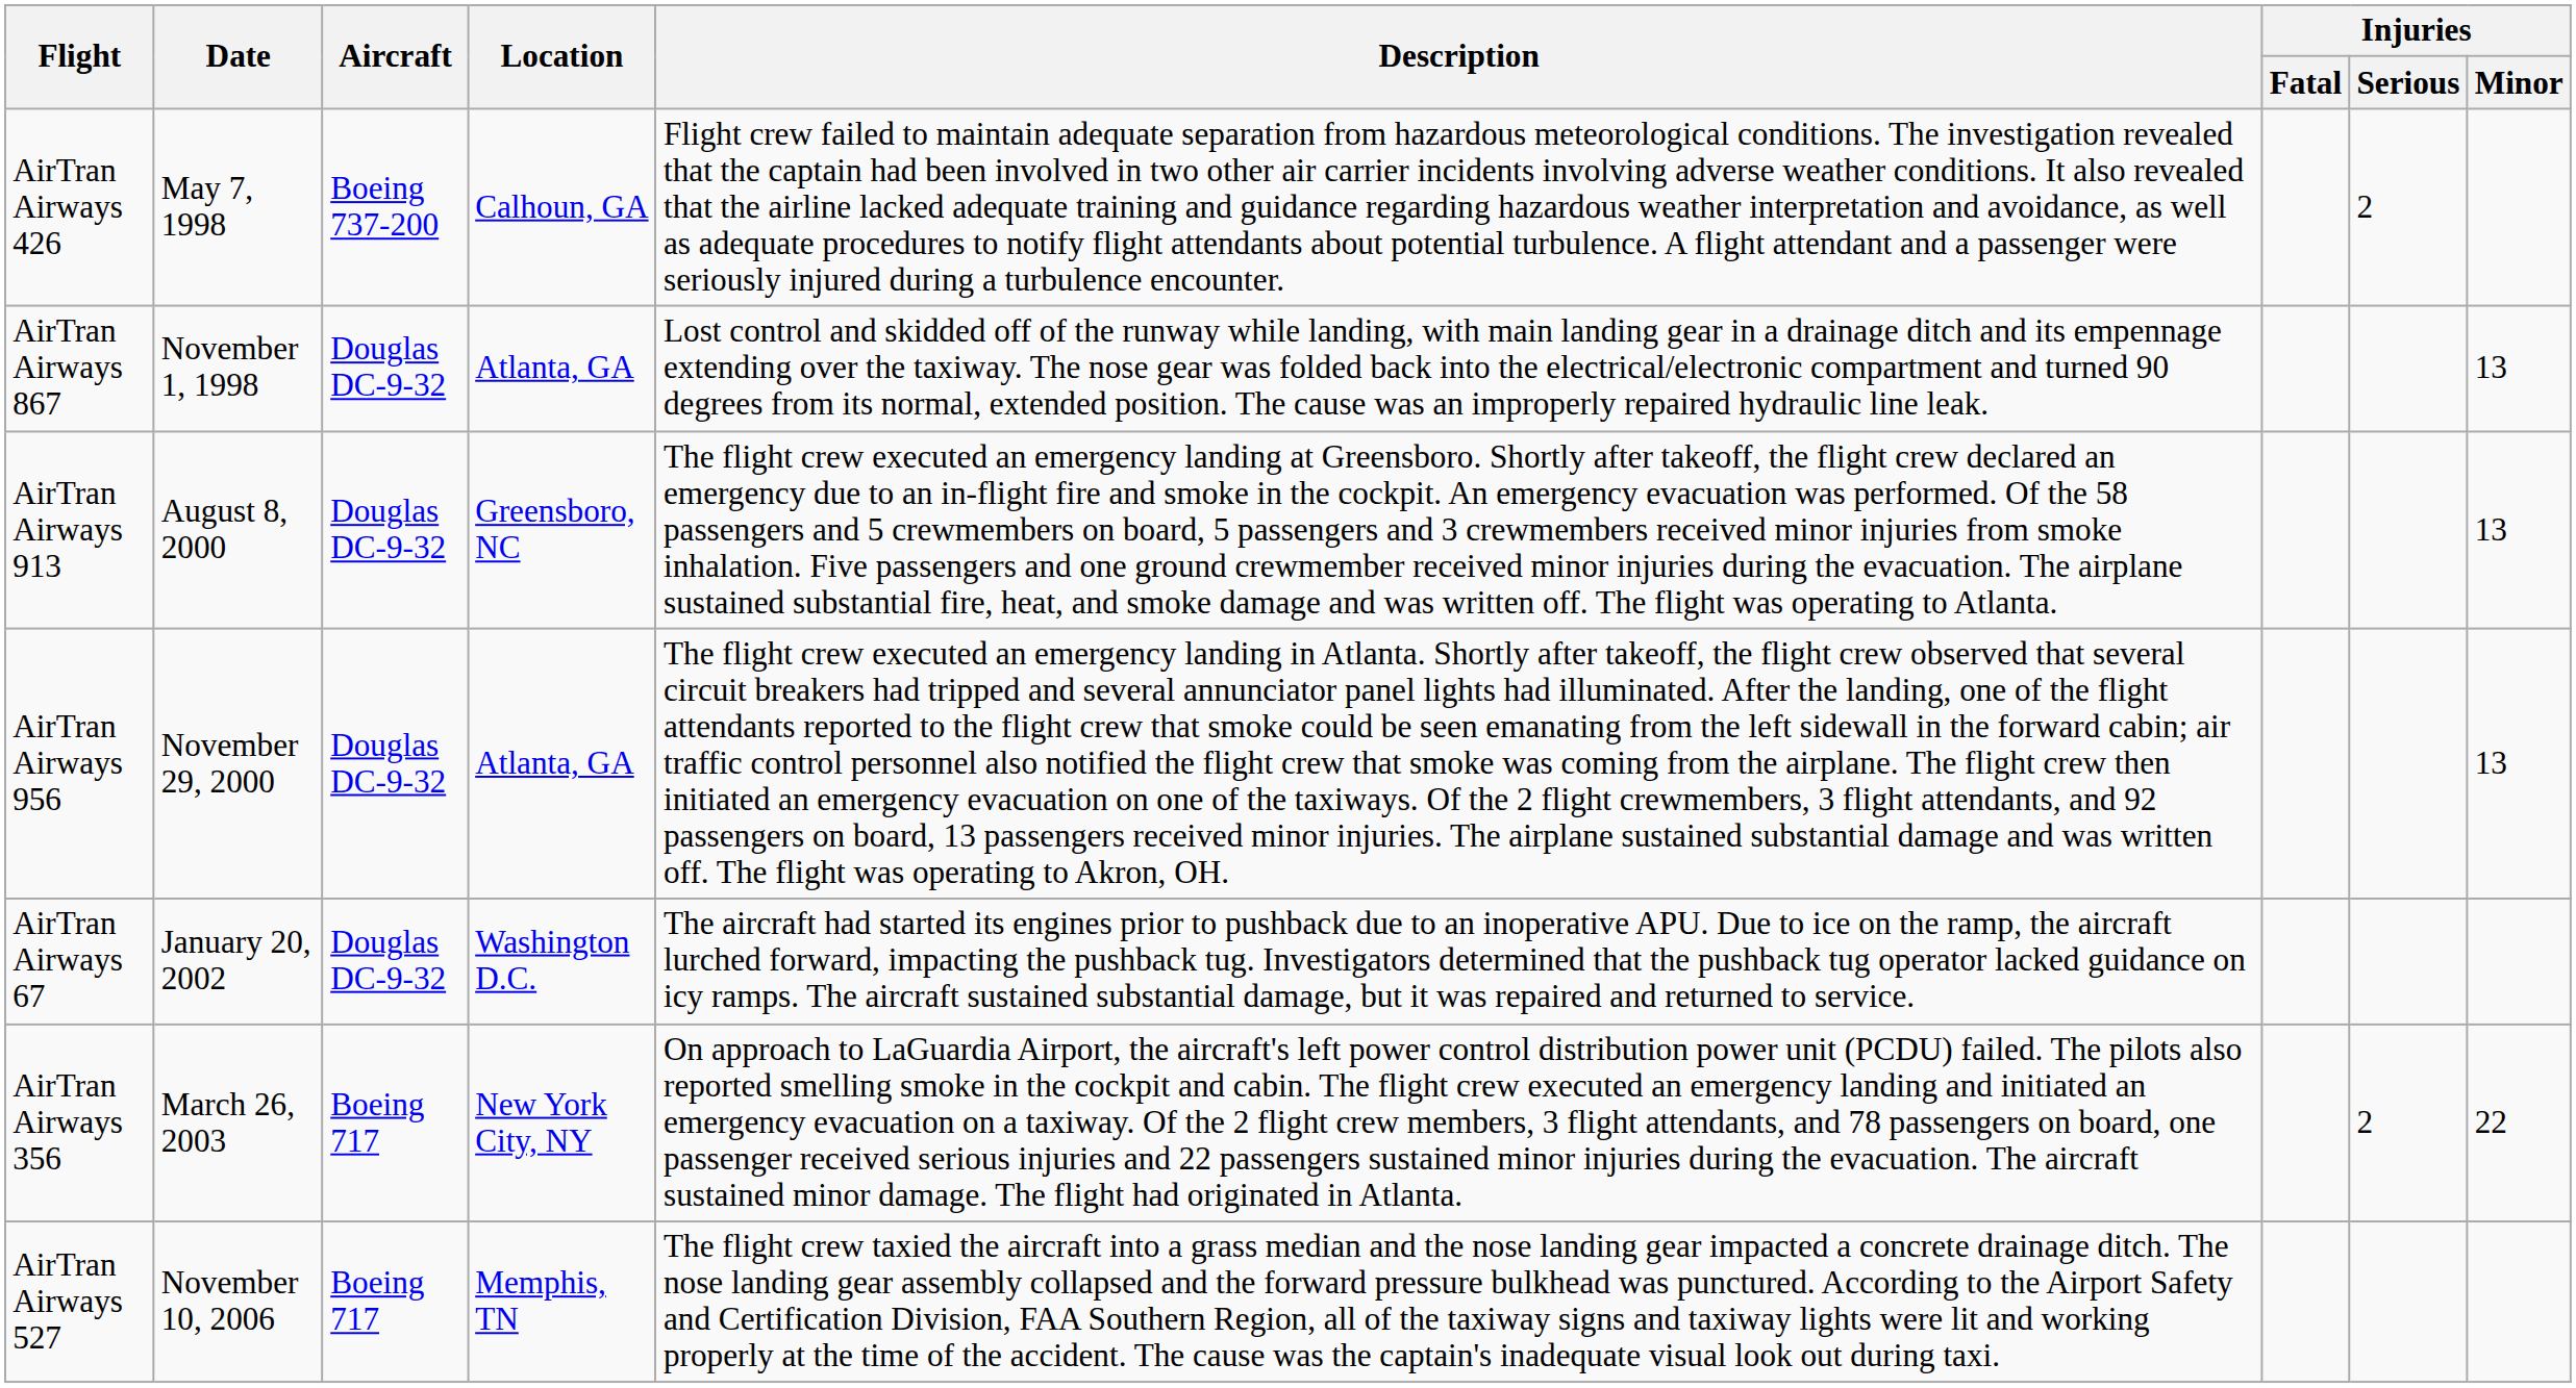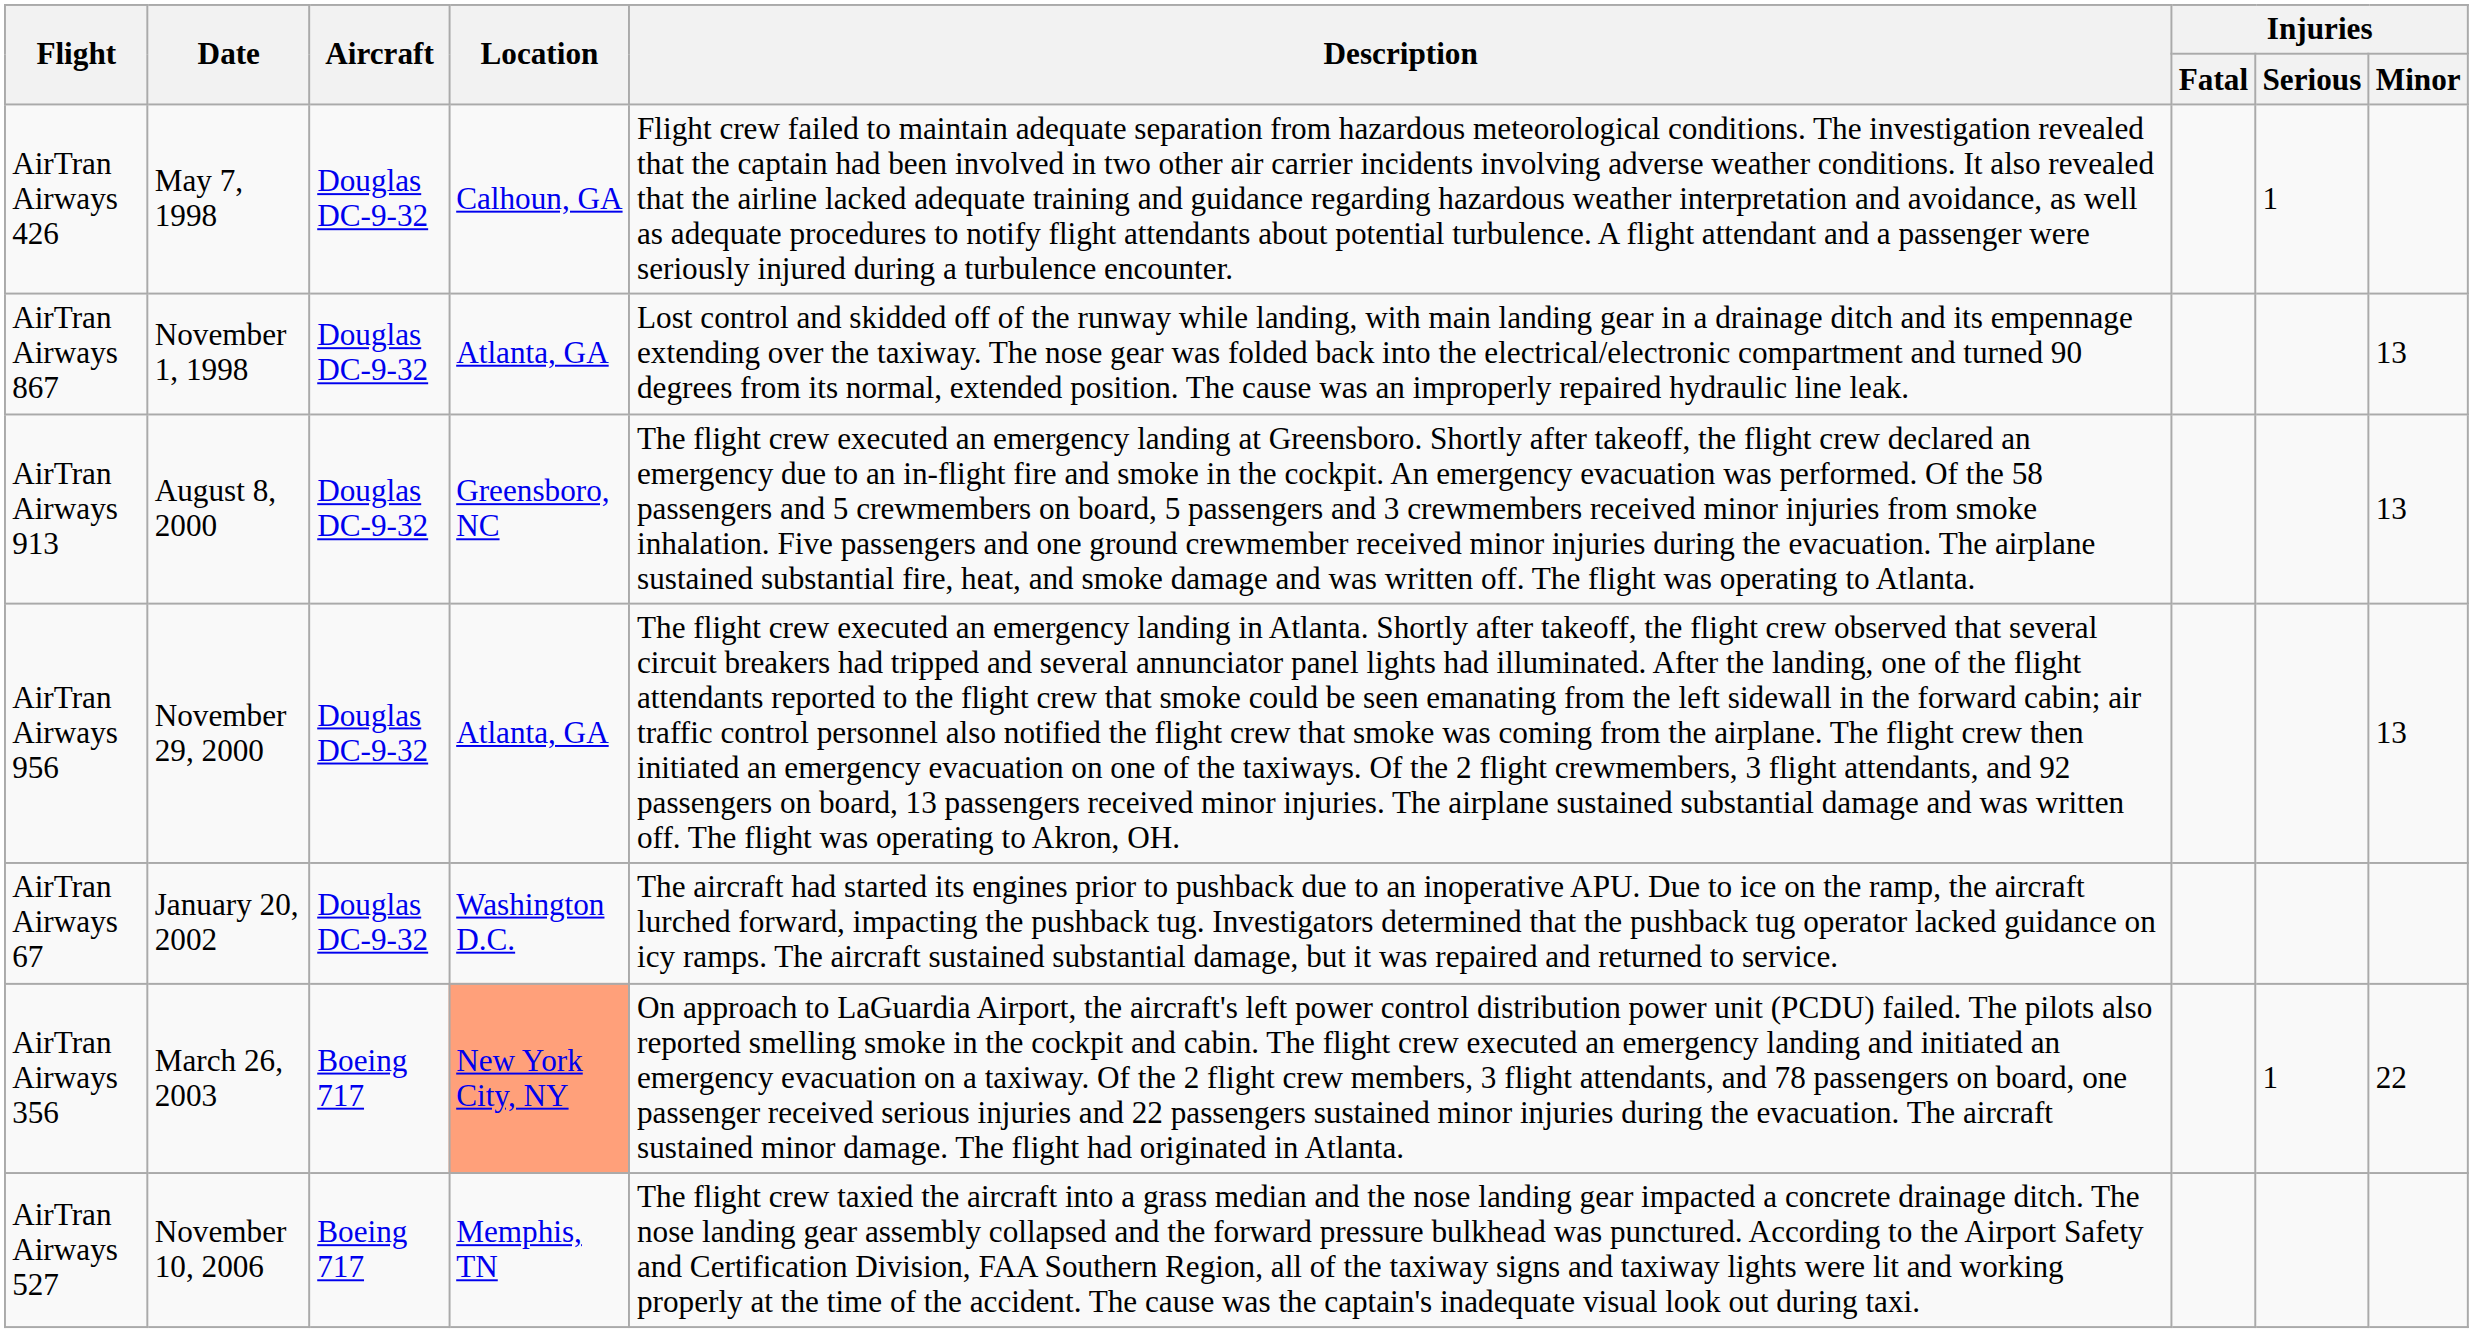AirTran Airways 426 | Aircraft: Boeing 737-200 -> Douglas DC-9-32
AirTran Airways 426 | Injuries / Serious: 2 -> 1
AirTran Airways 356 | Location: no background -> lightsalmon background
AirTran Airways 356 | Injuries / Serious: 2 -> 1
